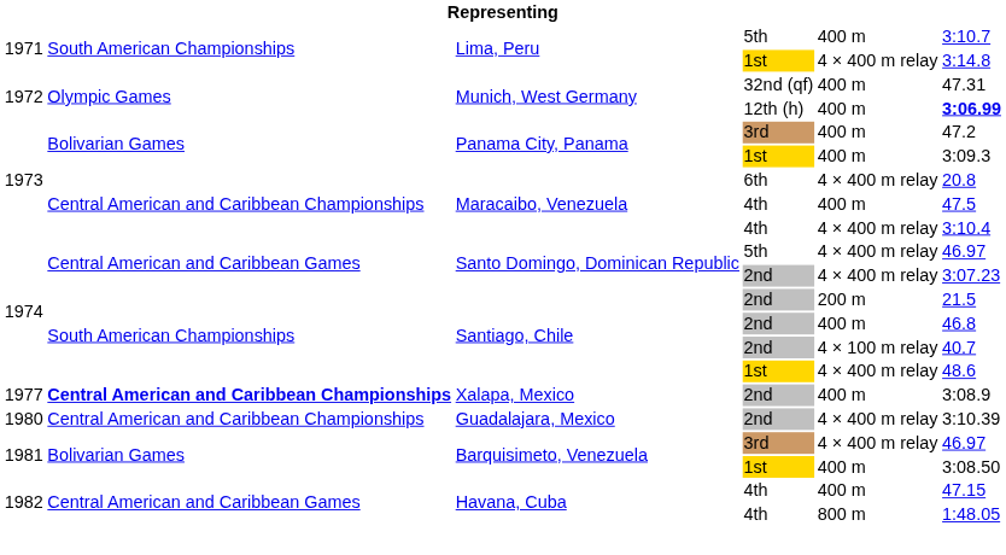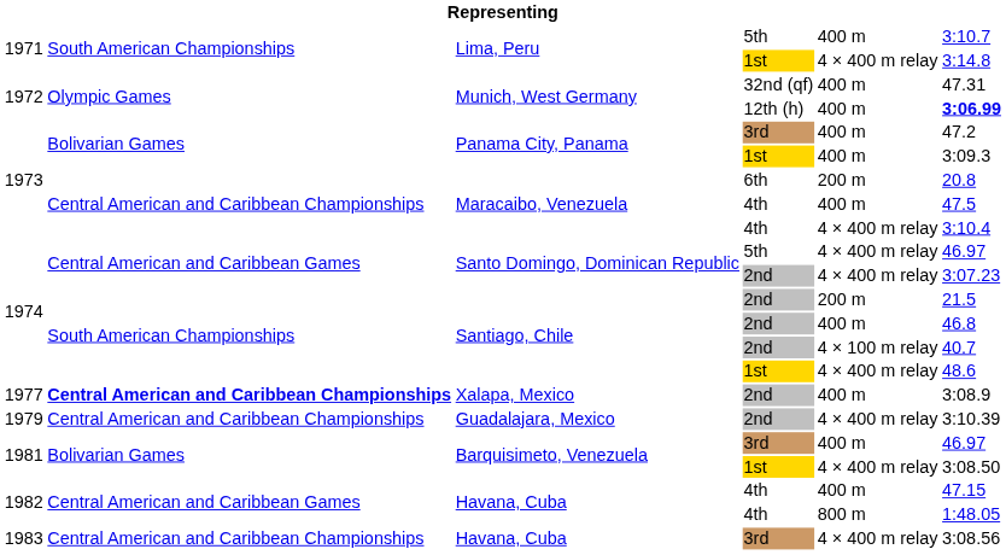Maracaibo, Venezuela / 6th | column 5: 4 × 400 m relay -> 200 m
Guadalajara, Mexico | column 1: 1980 -> 1979
Barquisimeto, Venezuela / 3rd | column 5: 4 × 400 m relay -> 400 m
Barquisimeto, Venezuela / 1st | column 5: 400 m -> 4 × 400 m relay
+ row: 1983 | Central American and Caribbean Championships | Havana, Cuba | 3rd | 4 × 400 m relay | 3:08.56
